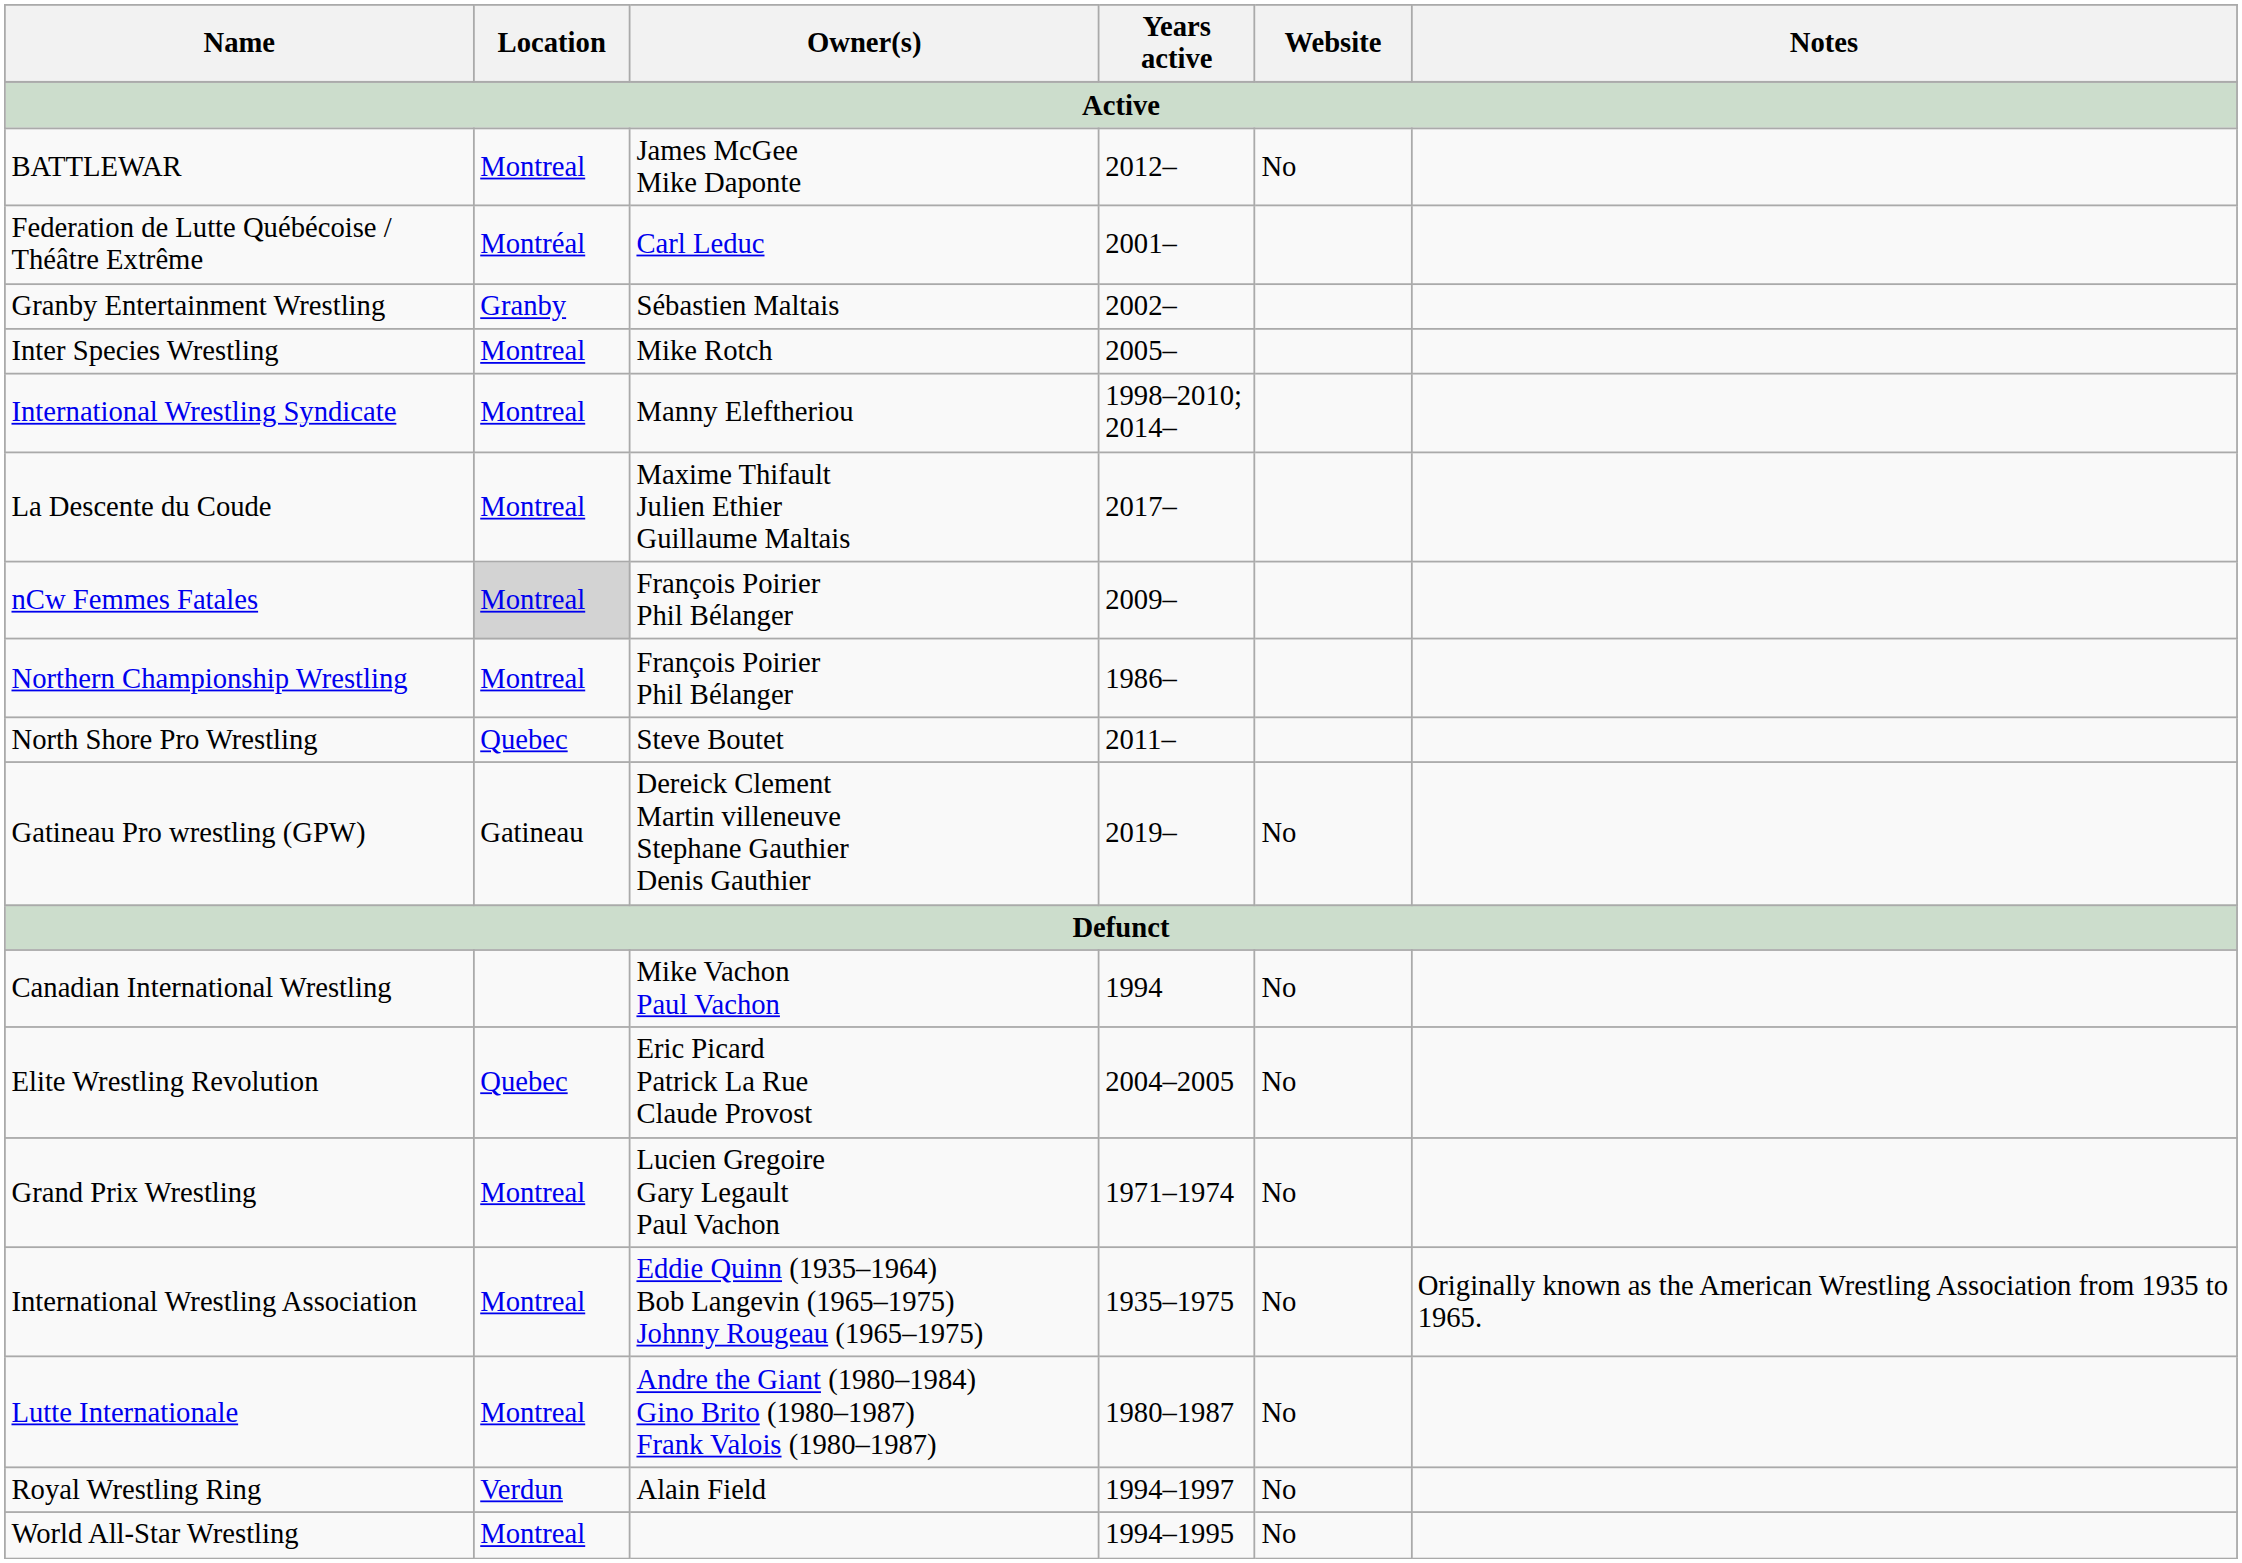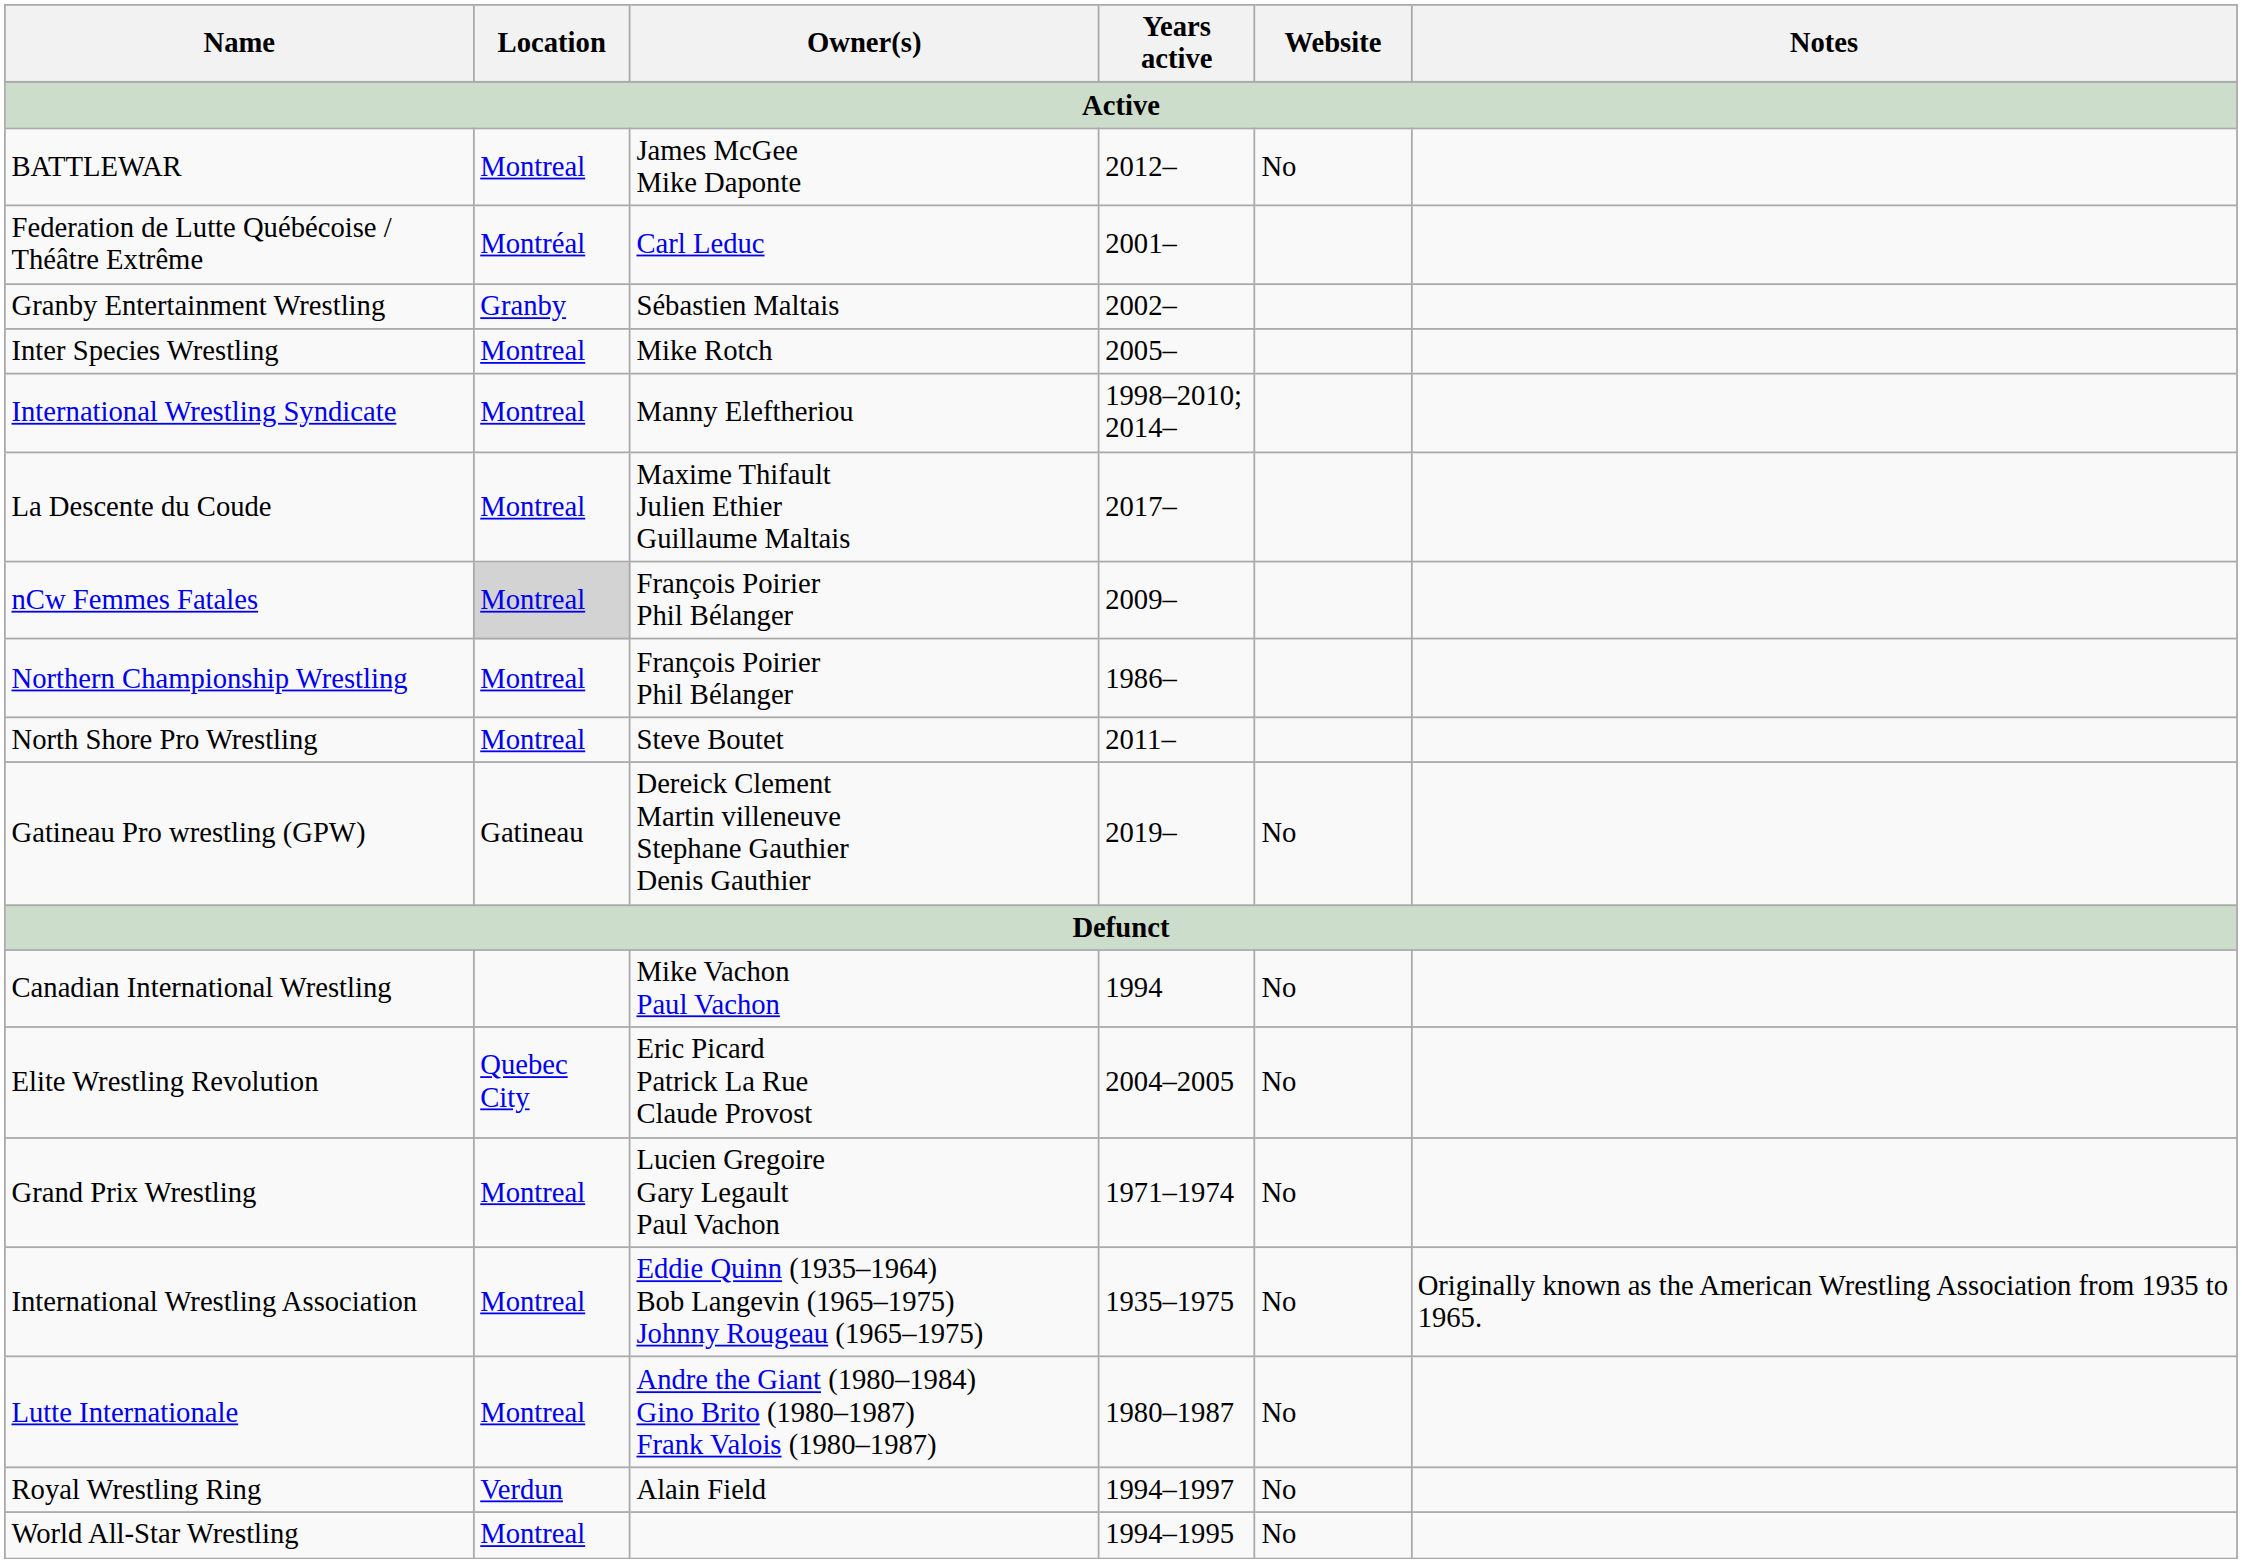North Shore Pro Wrestling | Location: Quebec -> Montreal
Elite Wrestling Revolution | Location: Quebec -> Quebec City
